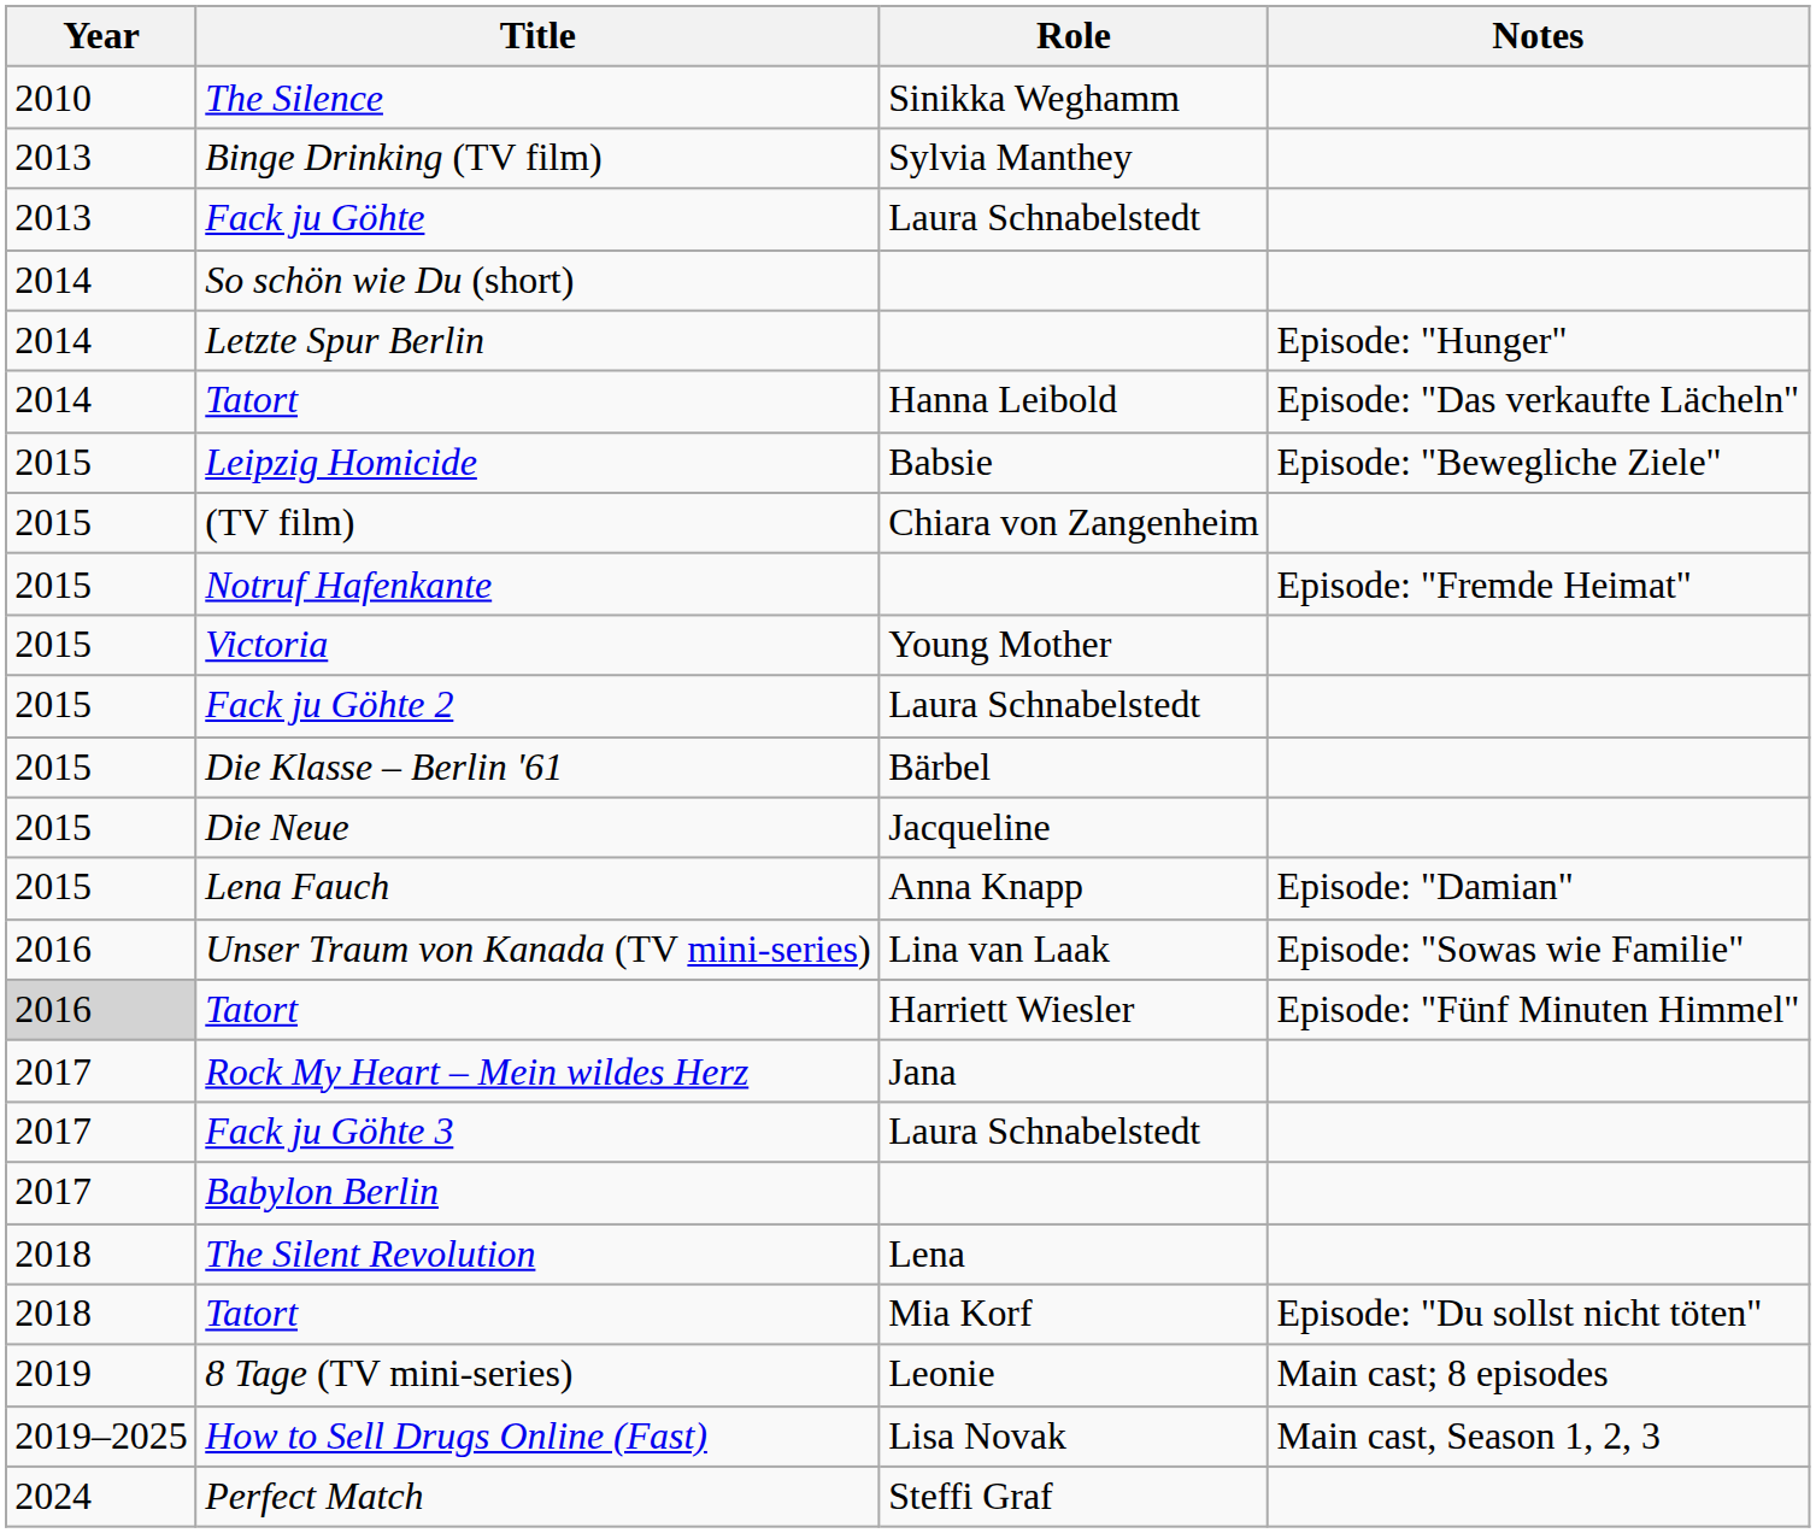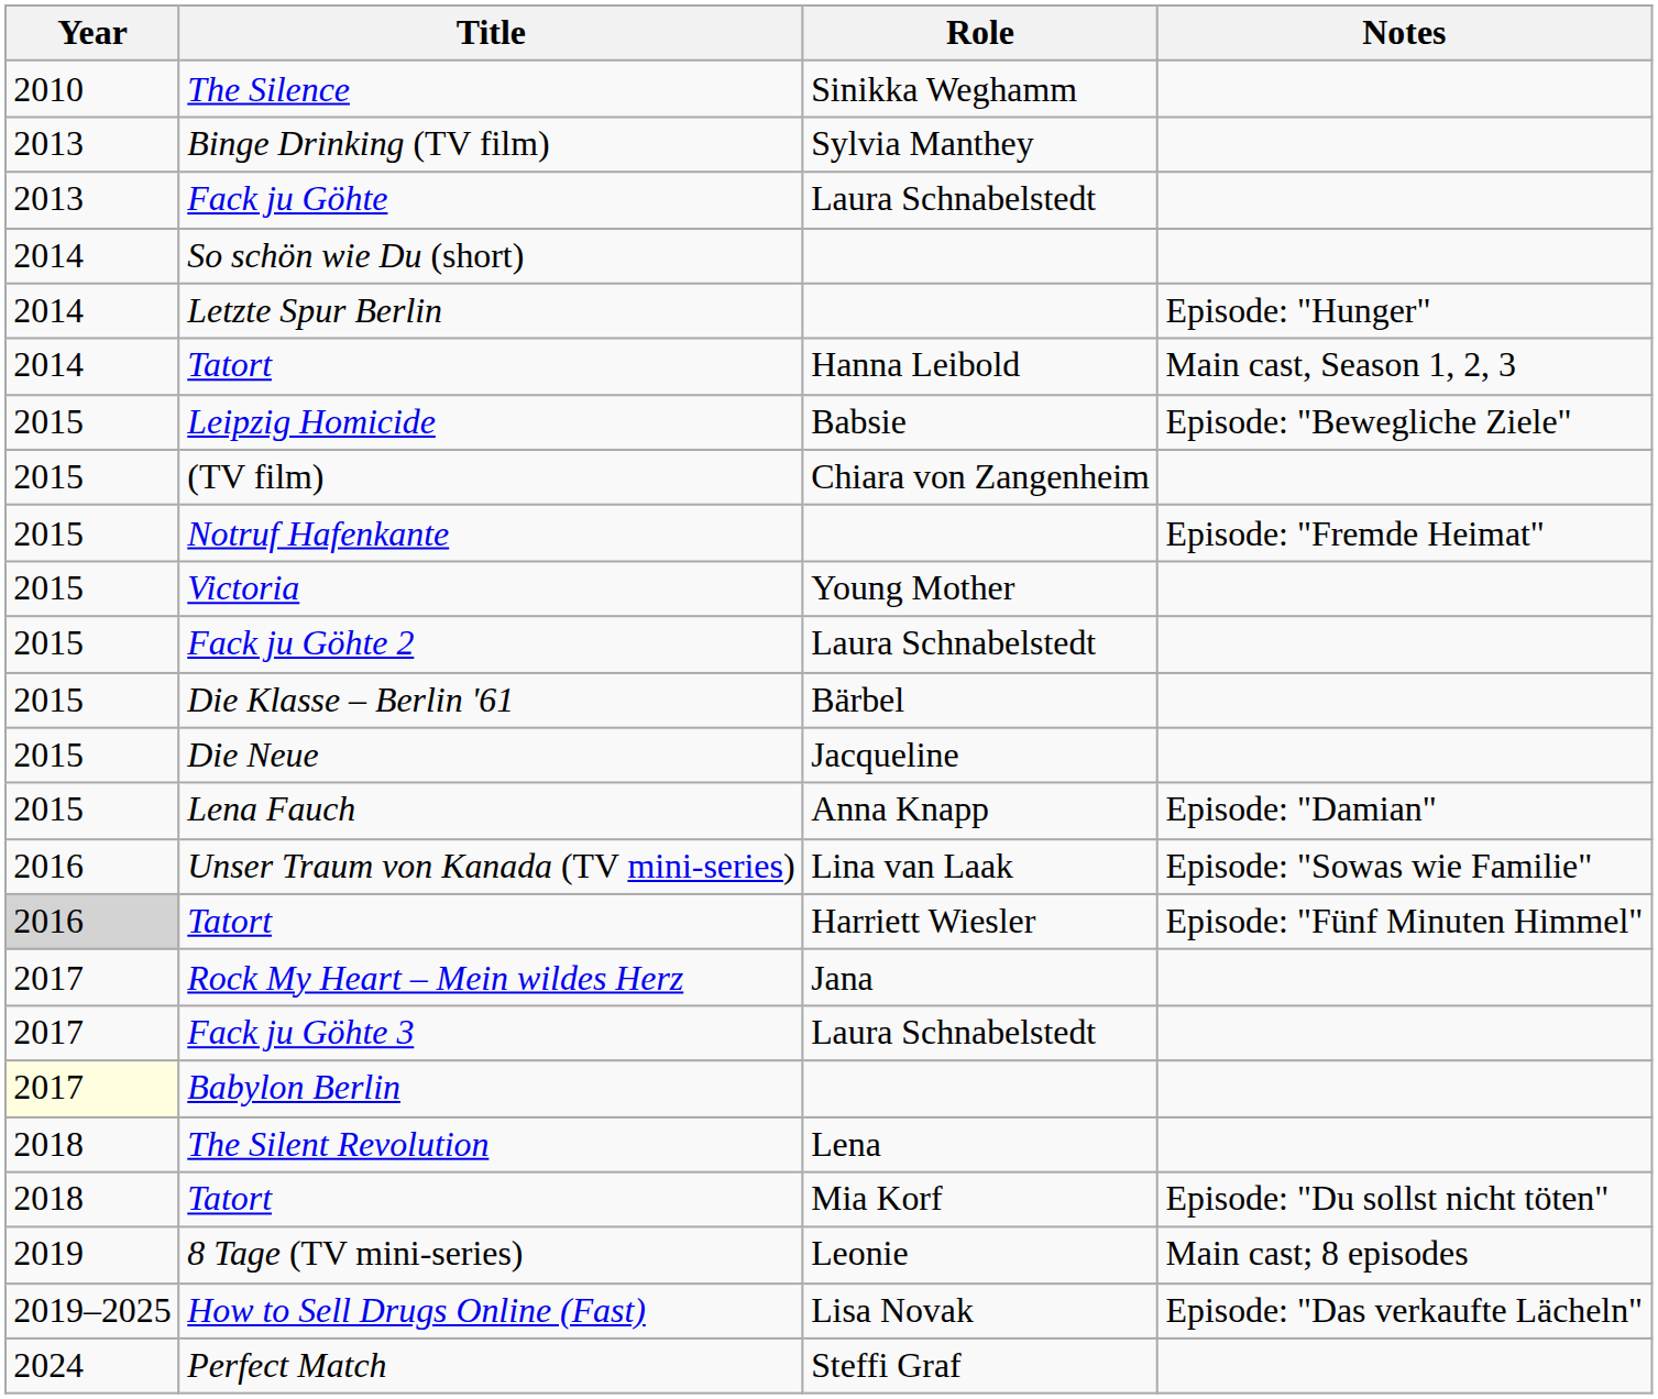Tatort / Hanna Leibold | Notes: Episode: "Das verkaufte Lächeln" -> Main cast, Season 1, 2, 3
Babylon Berlin | Year: no background -> lightyellow background
How to Sell Drugs Online (Fast) | Notes: Main cast, Season 1, 2, 3 -> Episode: "Das verkaufte Lächeln"
